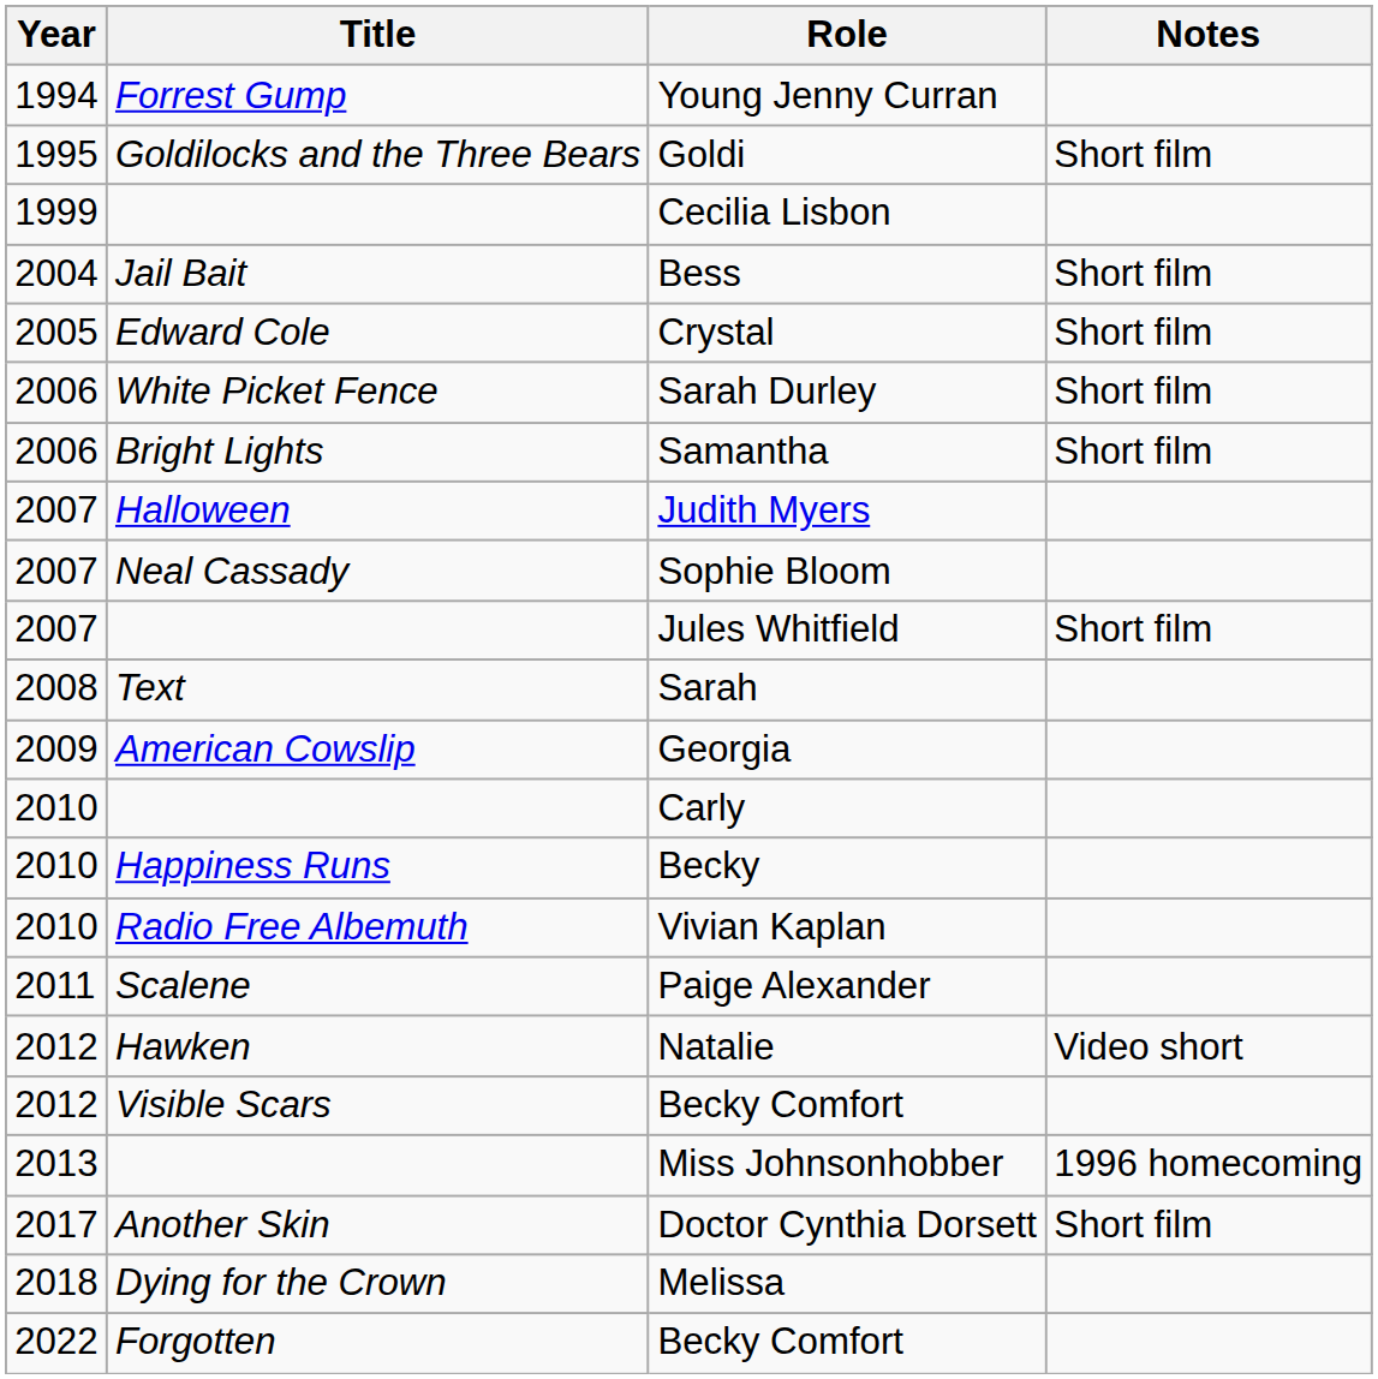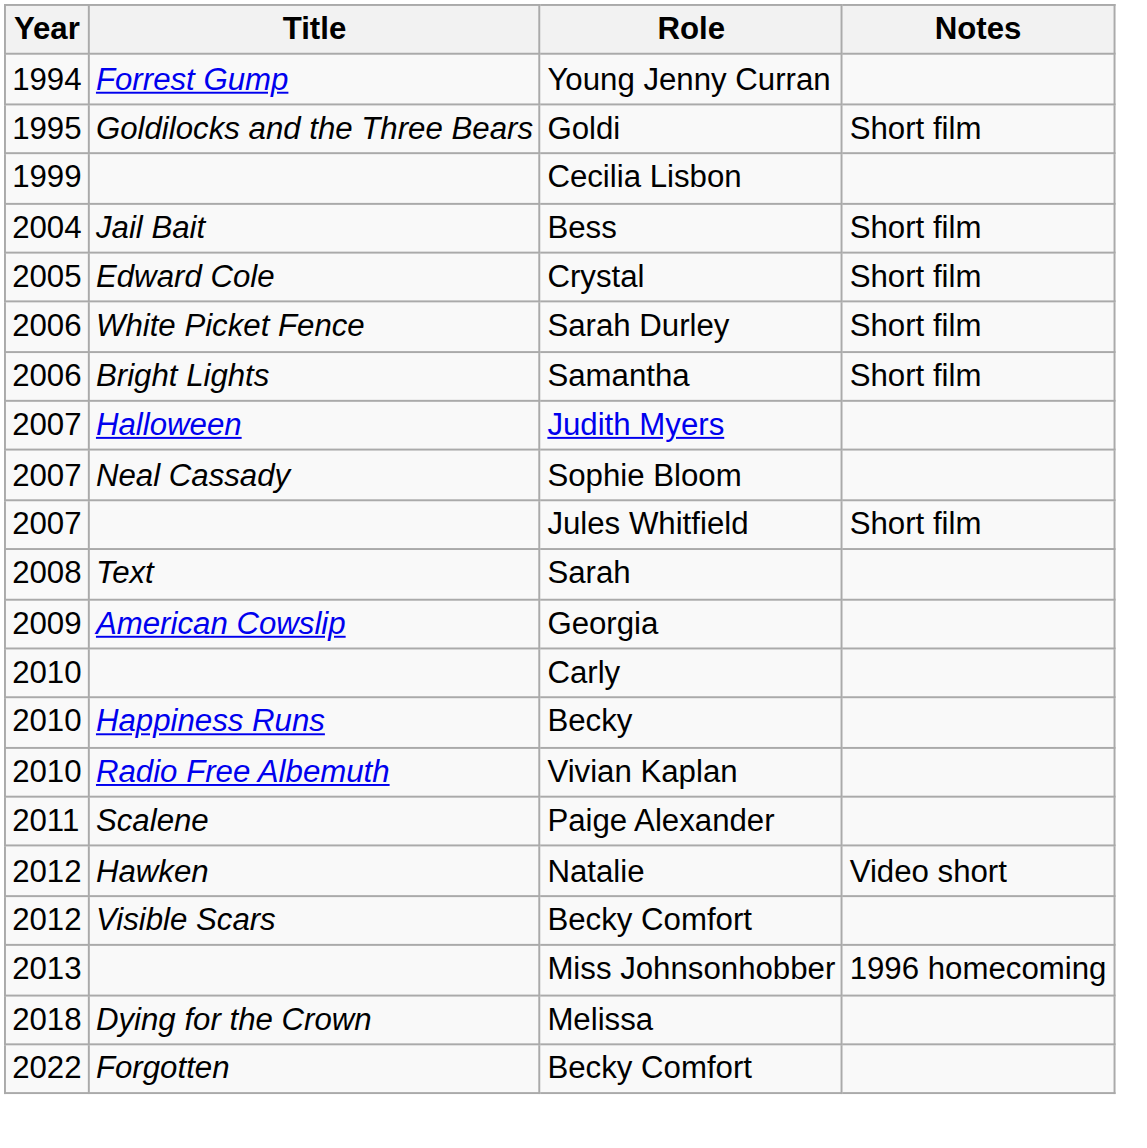- row: 2017 | Another Skin | Doctor Cynthia Dorsett | Short film
